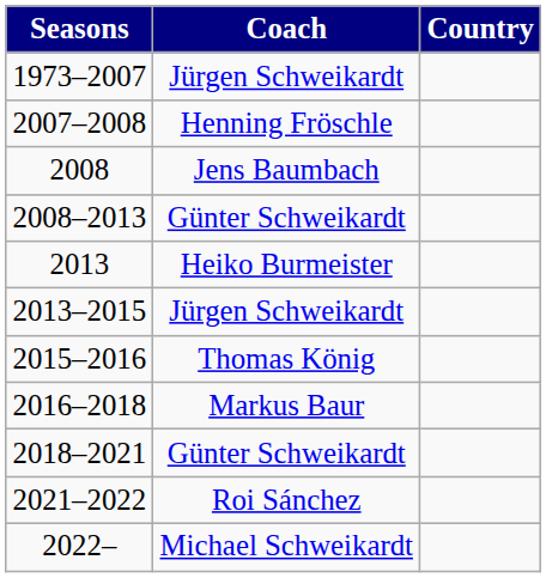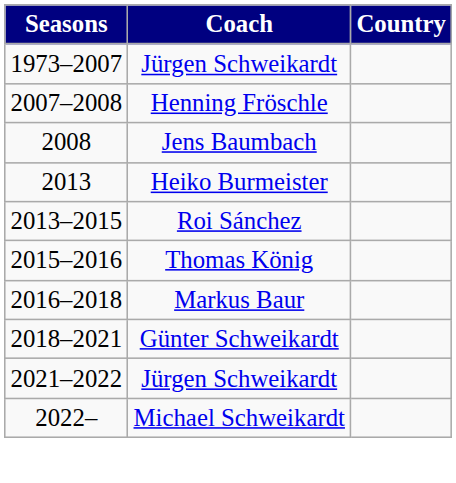- row: 2008–2013 | Günter Schweikardt
2013–2015 | Coach: Jürgen Schweikardt -> Roi Sánchez
2021–2022 | Coach: Roi Sánchez -> Jürgen Schweikardt
